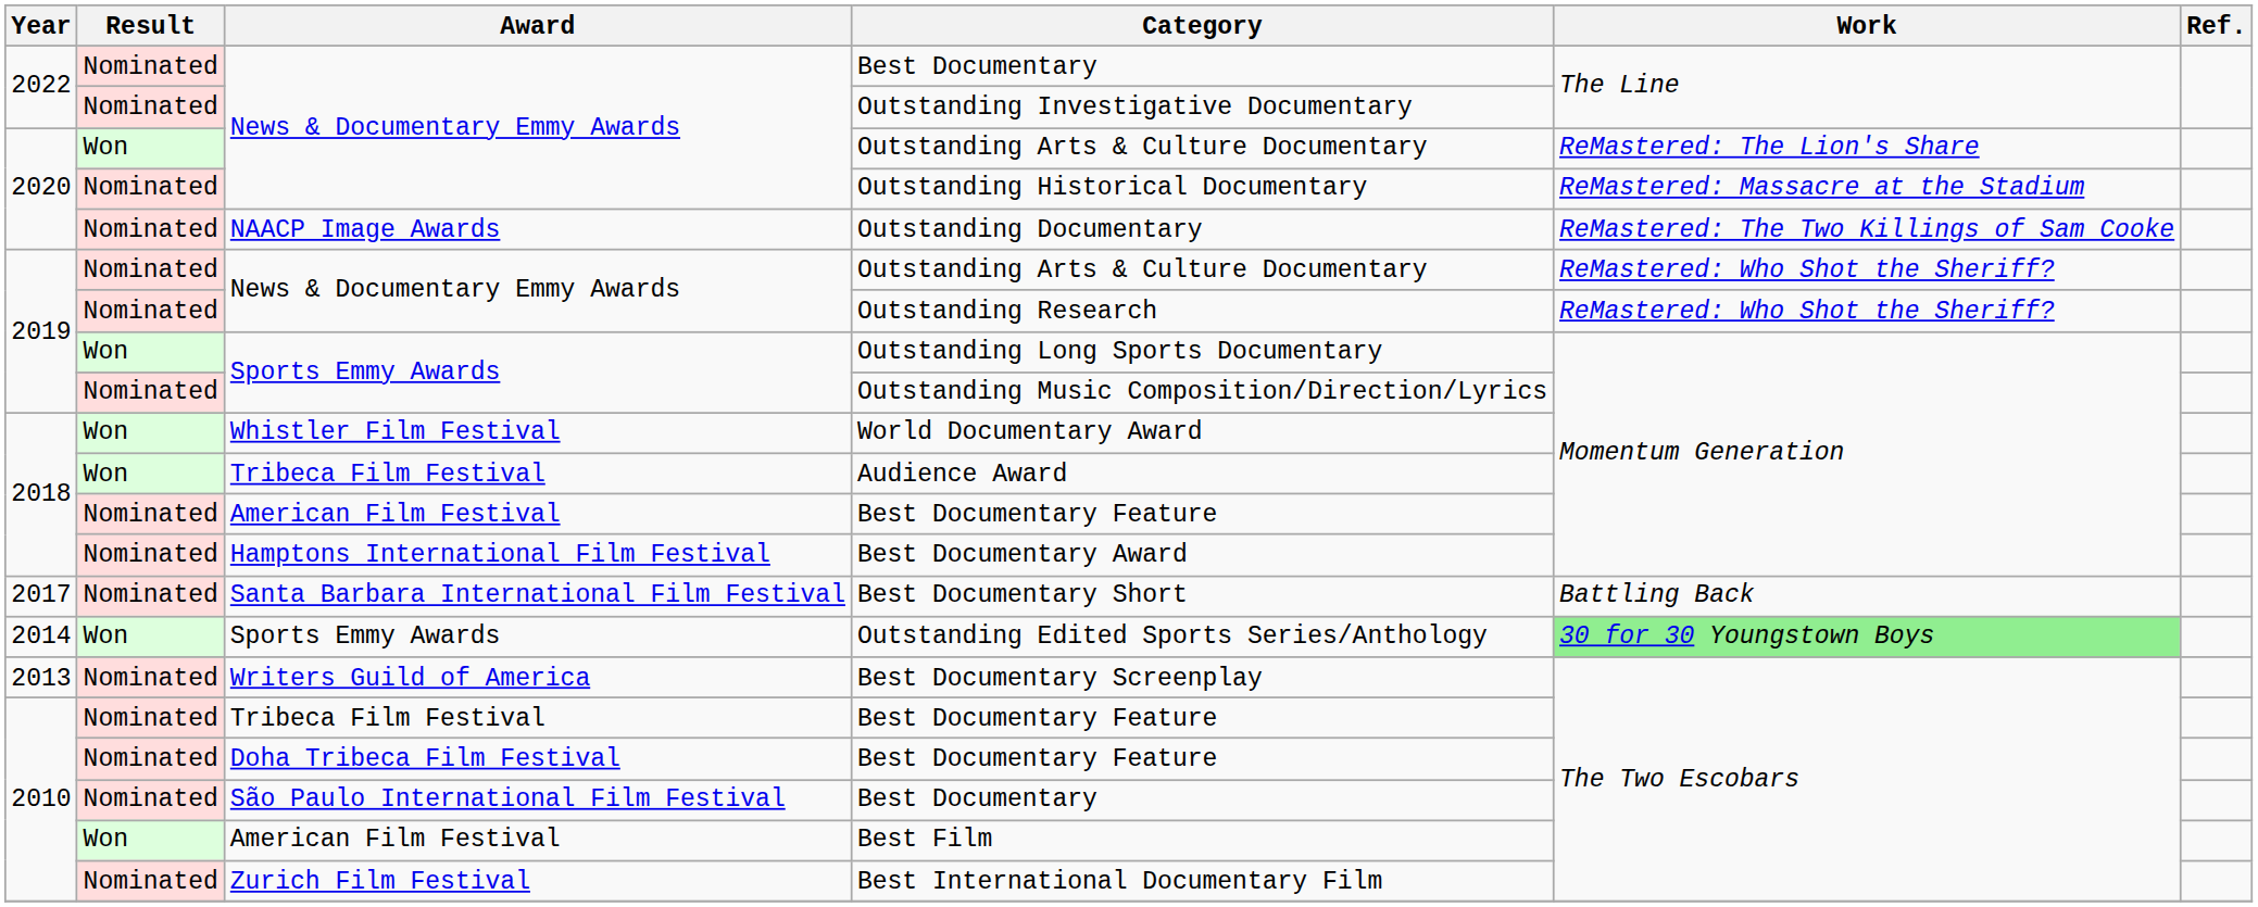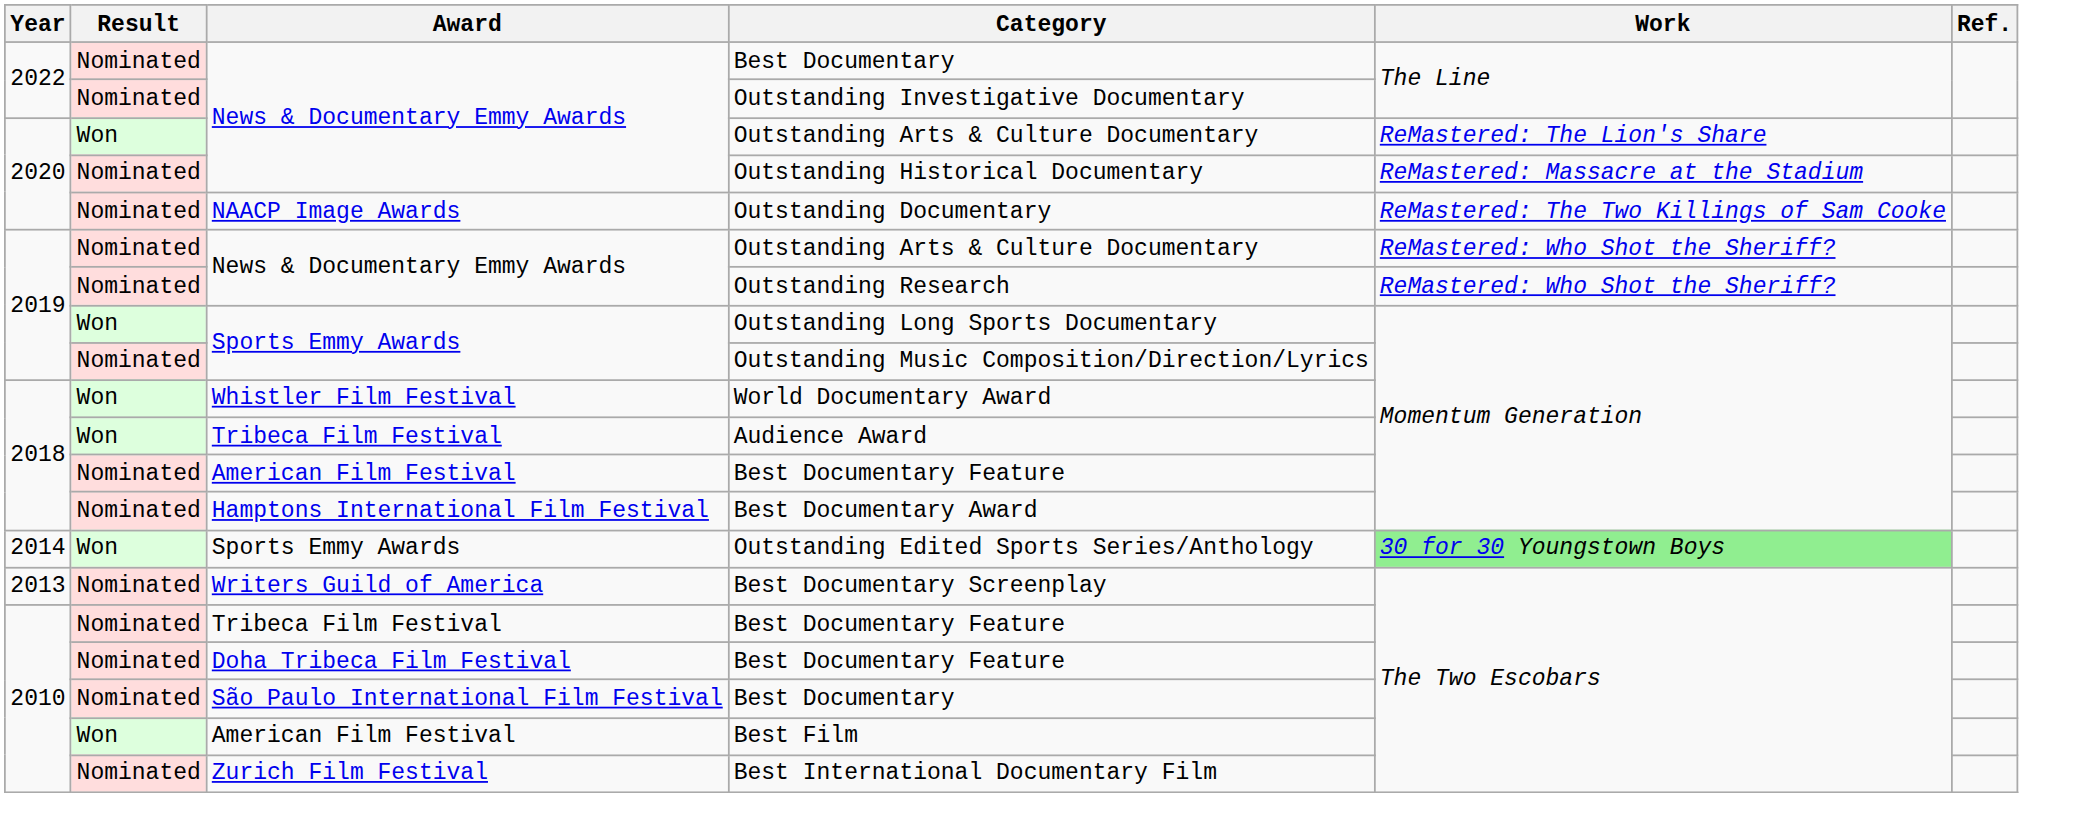- row: 2017 | Nominated | Santa Barbara International Film Festival | Best Documentary Short | Battling Back
